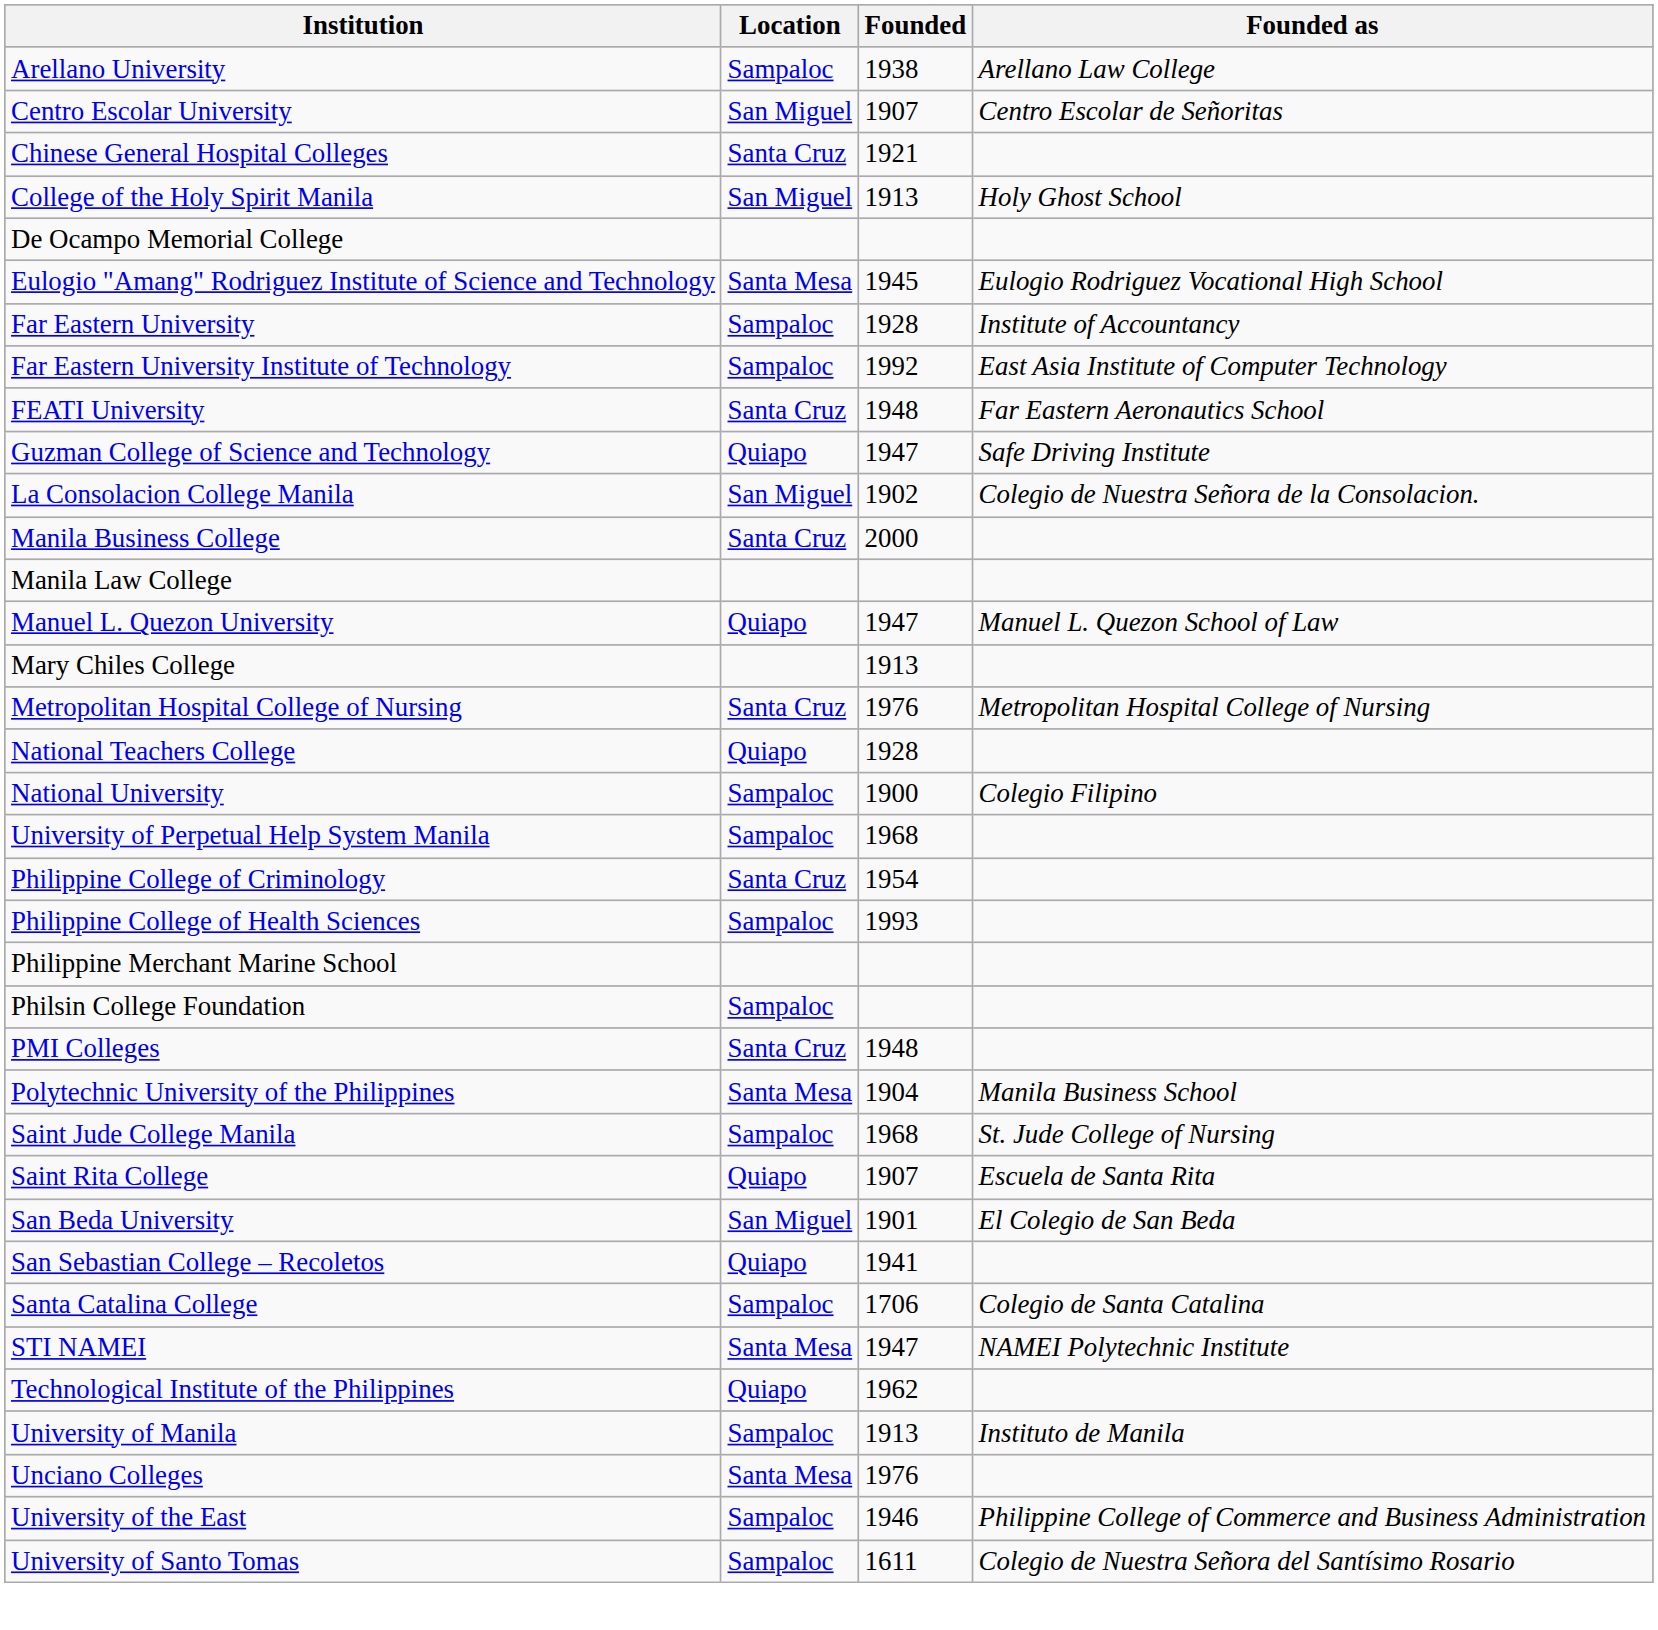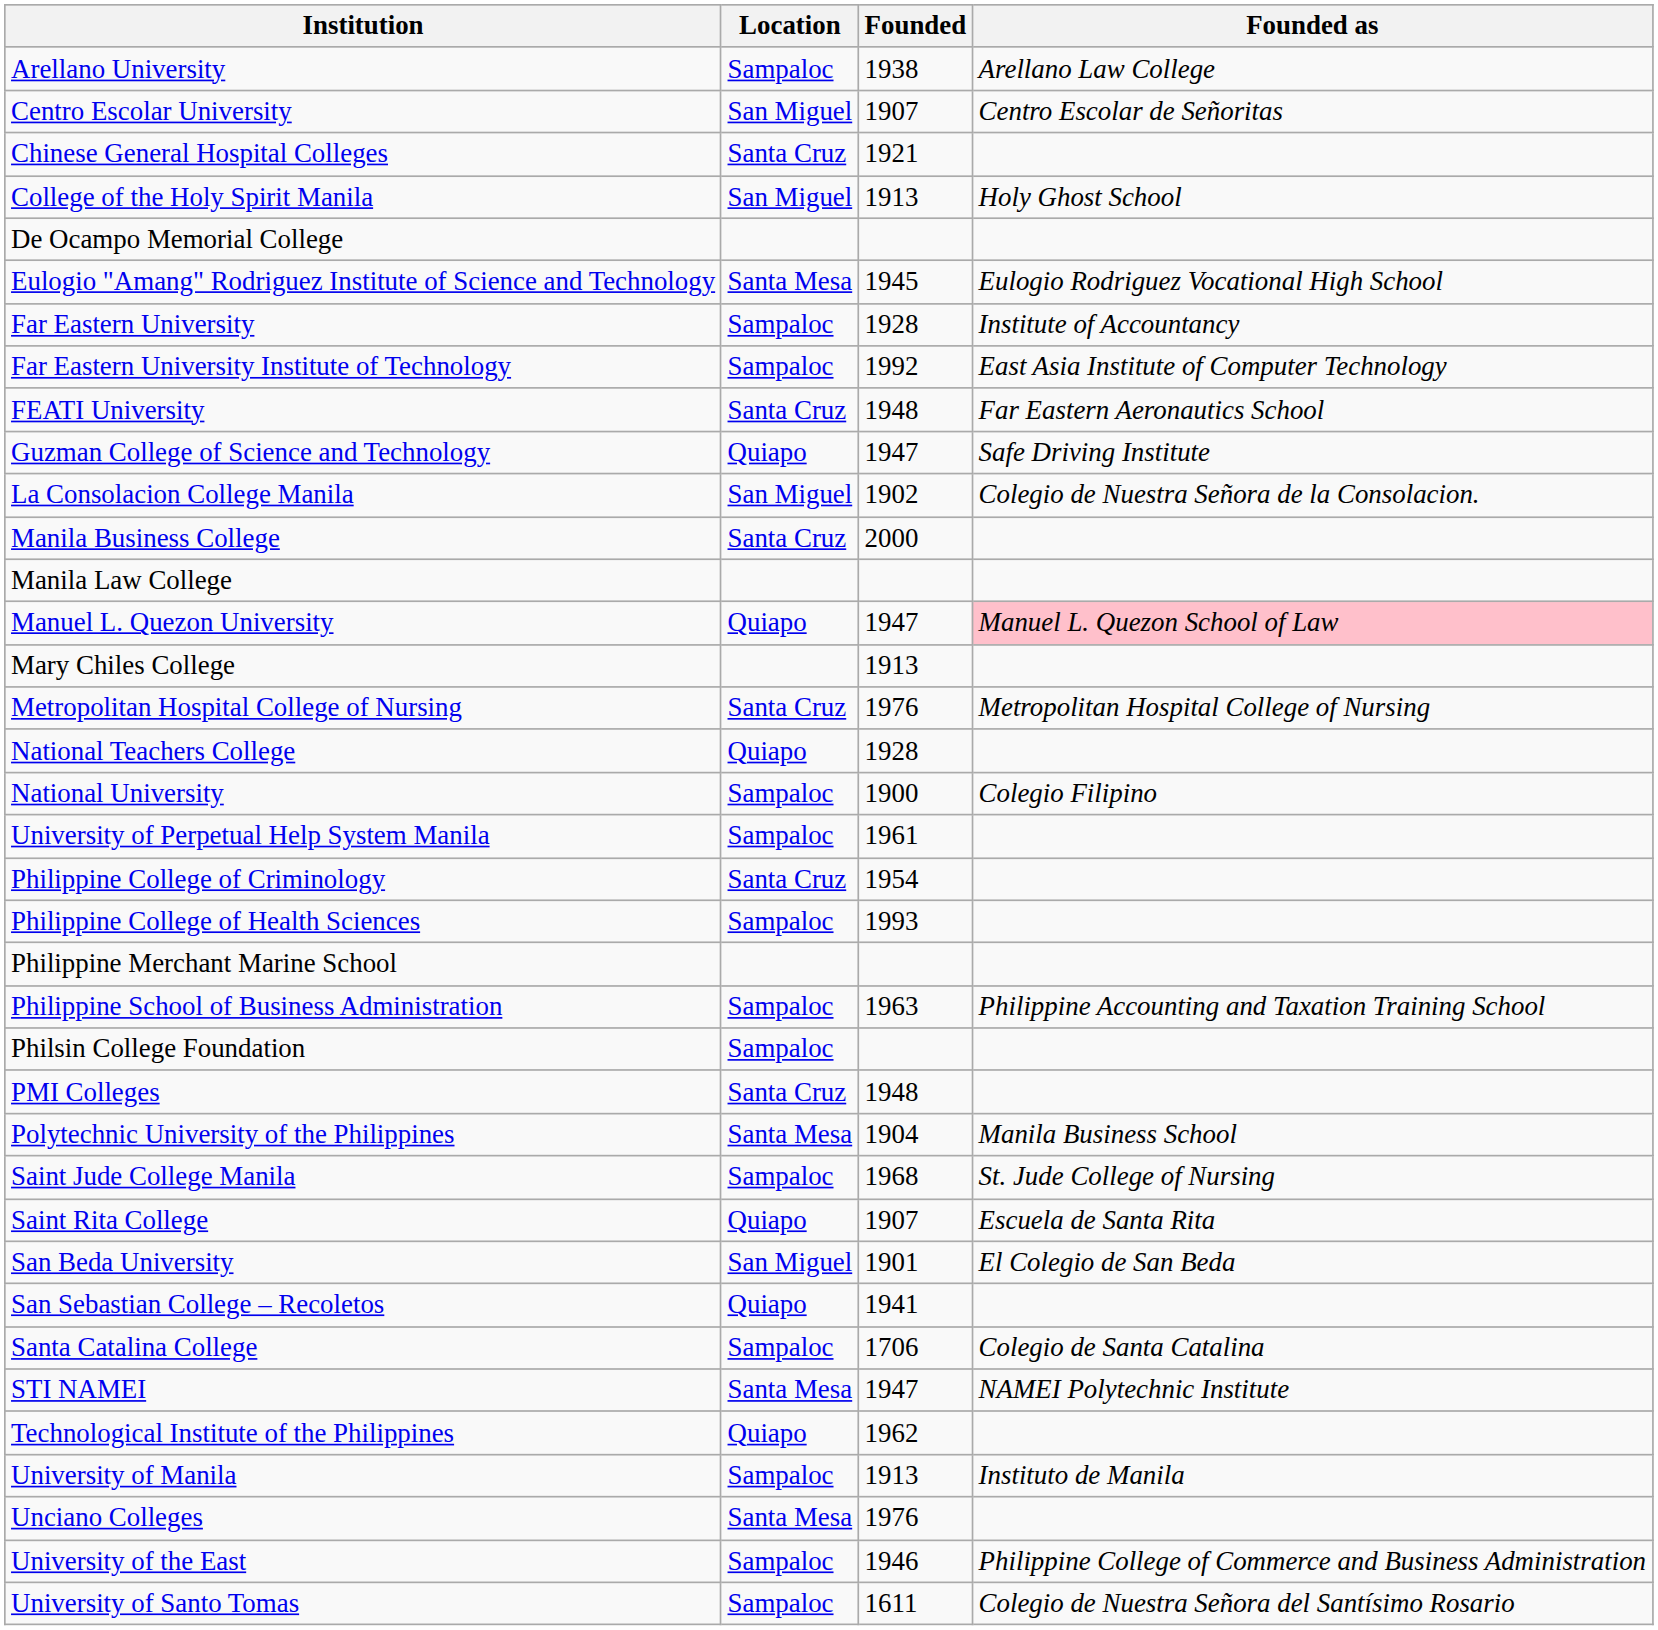Manuel L. Quezon University | Founded as: no background -> pink background
University of Perpetual Help System Manila | Founded: 1968 -> 1961
+ row: Philippine School of Business Administration | Sampaloc | 1963 | Philippine Accounting and Taxation Training School
